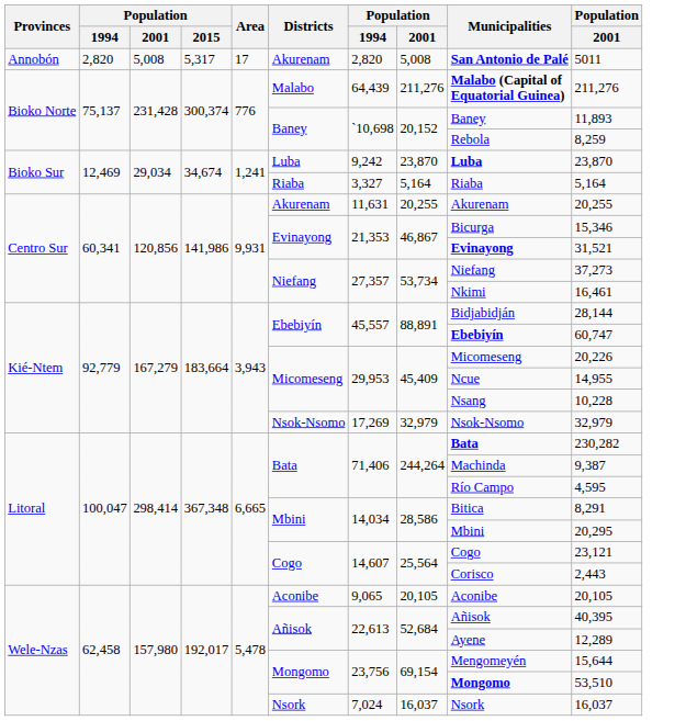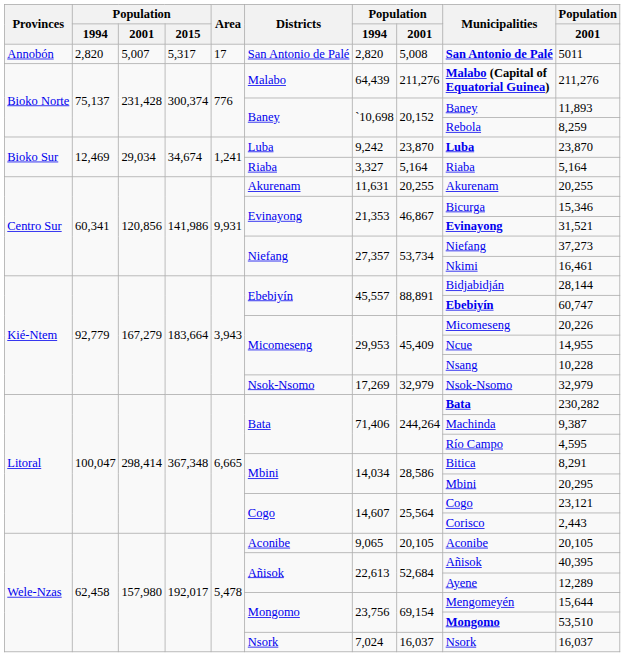Annobón | column 3: 5,008 -> 5,007
Annobón | Districts: Akurenam -> San Antonio de Palé
